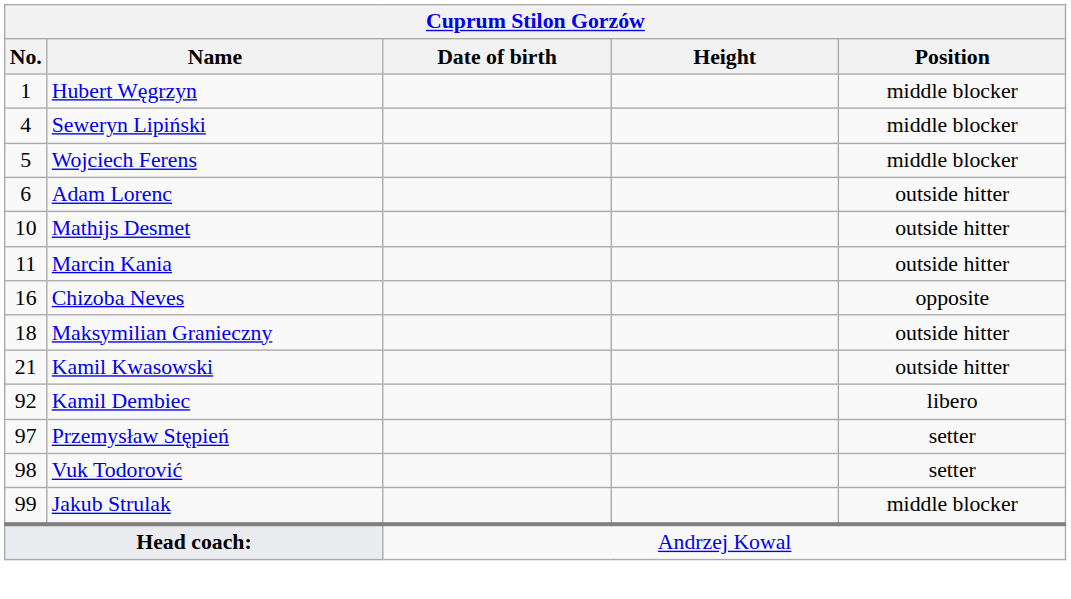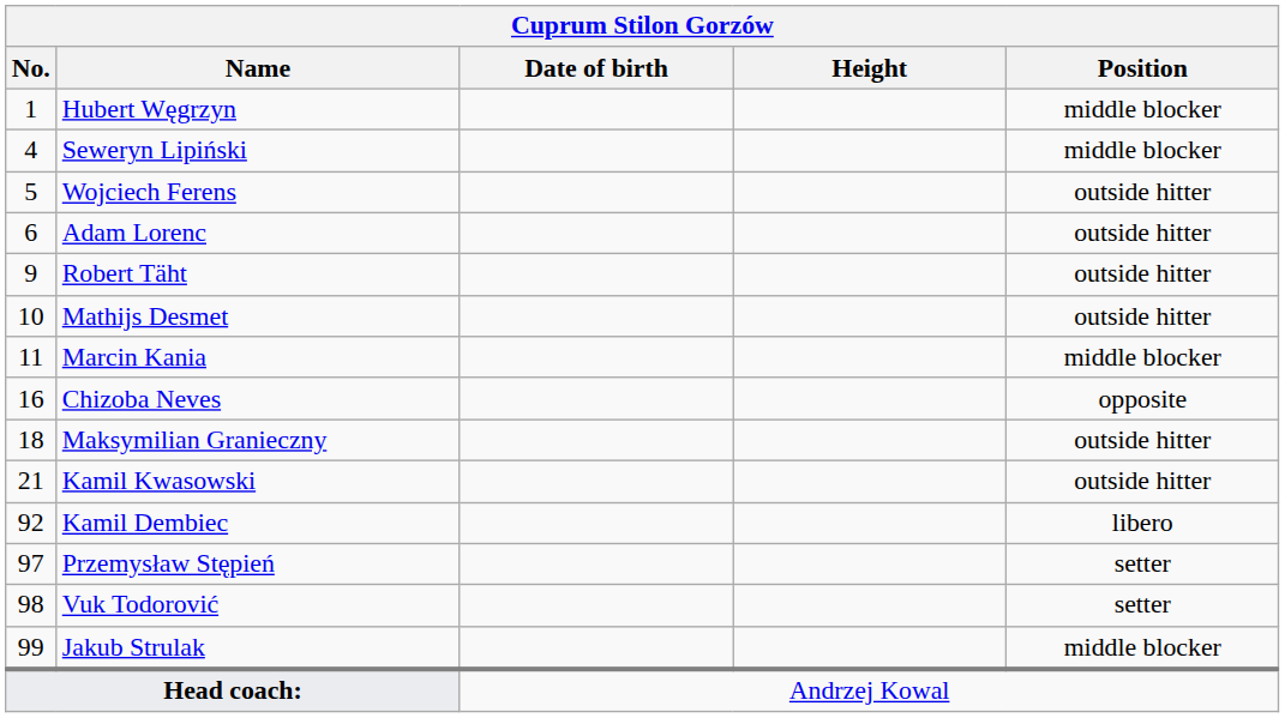Wojciech Ferens | Position: middle blocker -> outside hitter
+ row: 9 | Robert Täht | outside hitter
Marcin Kania | Position: outside hitter -> middle blocker
